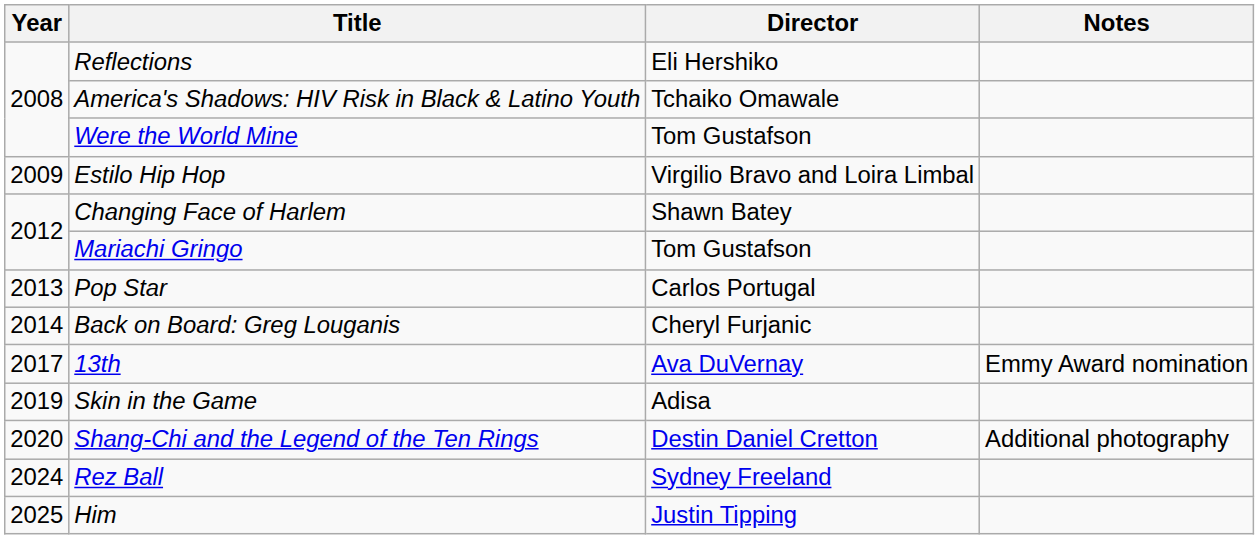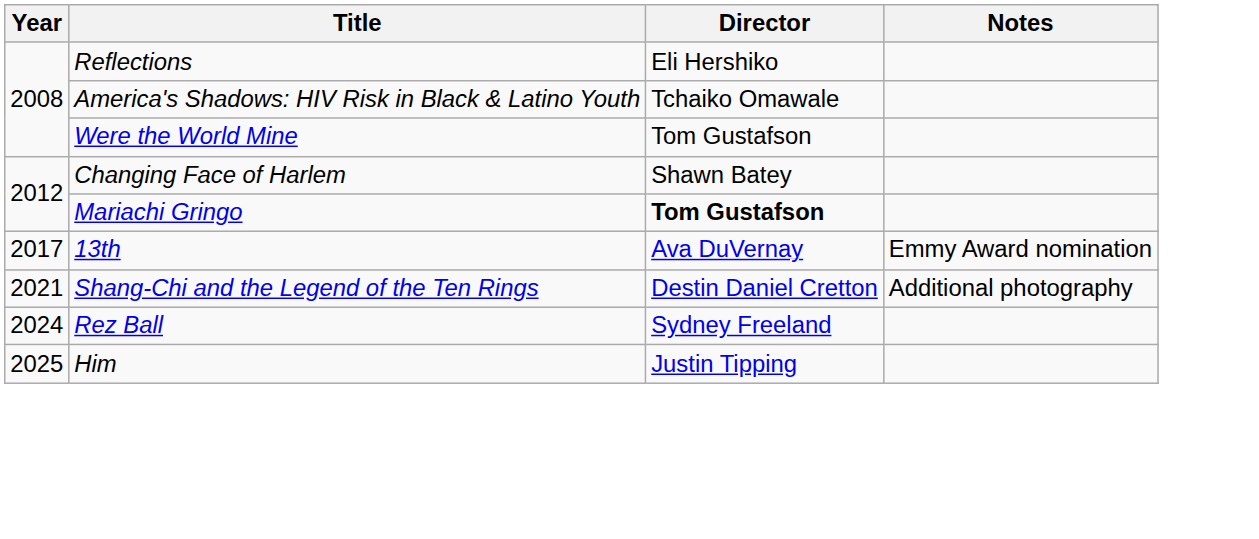- row: 2009 | Estilo Hip Hop | Virgilio Bravo and Loira Limbal
Mariachi Gringo | Director: normal -> bold
- row: 2013 | Pop Star | Carlos Portugal
- row: 2014 | Back on Board: Greg Louganis | Cheryl Furjanic
- row: 2019 | Skin in the Game | Adisa
Shang-Chi and the Legend of the Ten Rings | Year: 2020 -> 2021
